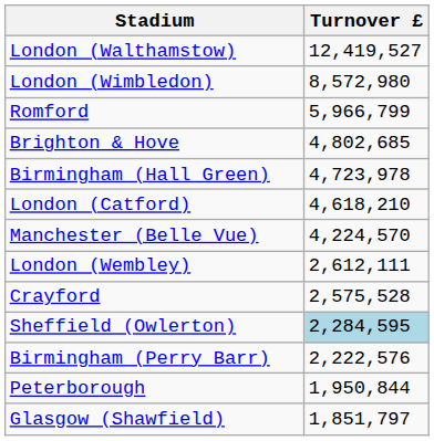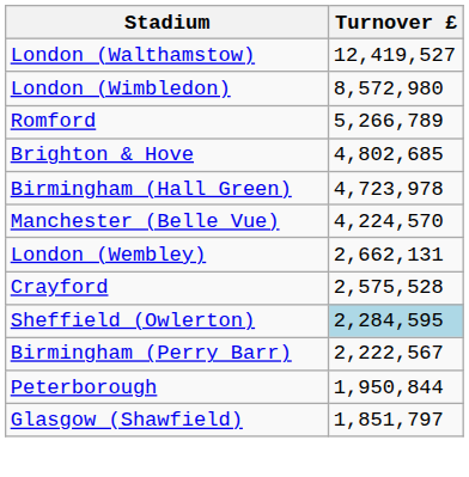Romford | Turnover £: 5,966,799 -> 5,266,789
- row: London (Catford) | 4,618,210
London (Wembley) | Turnover £: 2,612,111 -> 2,662,131
Birmingham (Perry Barr) | Turnover £: 2,222,576 -> 2,222,567
